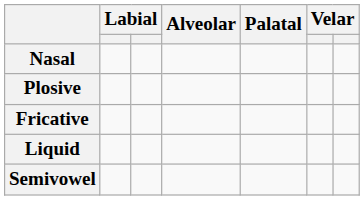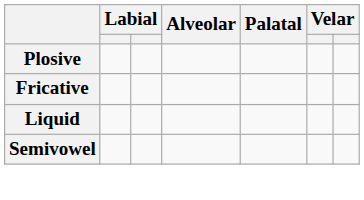- row: Nasal
